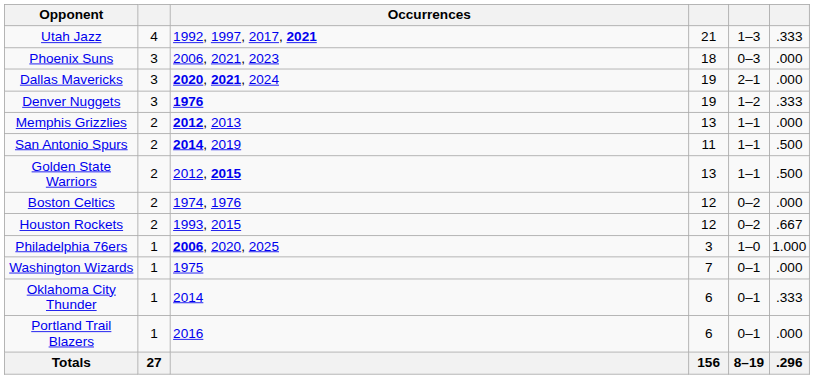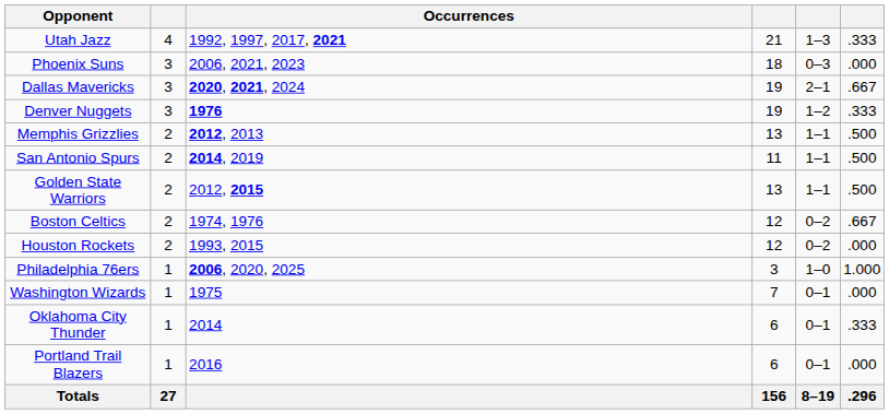Dallas Mavericks | column 6: .000 -> .667
Memphis Grizzlies | column 6: .000 -> .500
Boston Celtics | column 6: .000 -> .667
Houston Rockets | column 6: .667 -> .000
